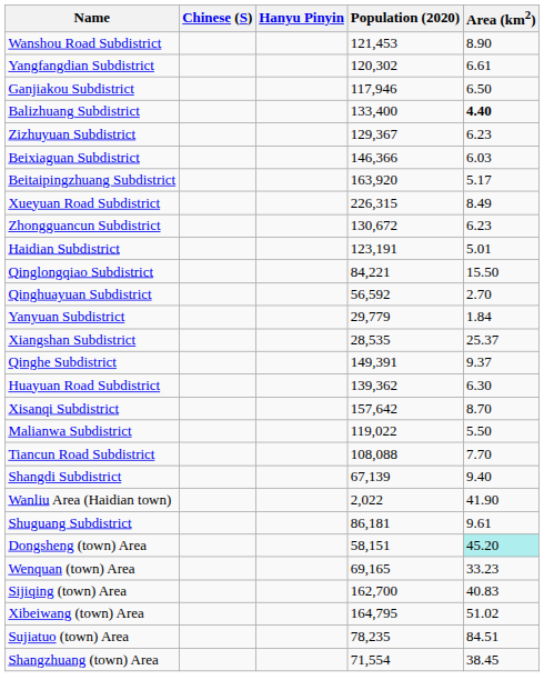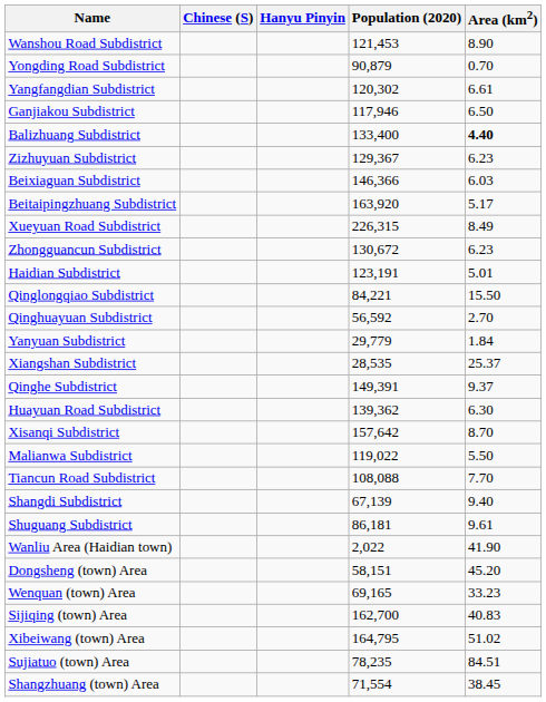+ row: Yongding Road Subdistrict | 90,879 | 0.70
rows swapped: Shuguang Subdistrict <-> Wanliu Area (Haidian town)
Dongsheng (town) Area | Area (km2): paleturquoise background -> no background
